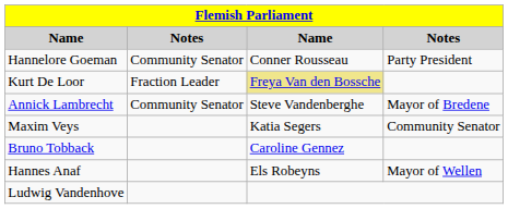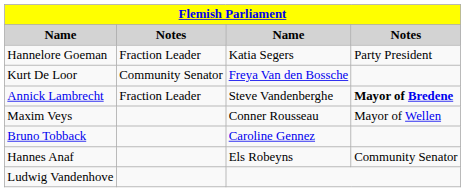Hannelore Goeman | column 2: Community Senator -> Fraction Leader
Hannelore Goeman | column 3: Conner Rousseau -> Katia Segers
Kurt De Loor | column 2: Fraction Leader -> Community Senator
Kurt De Loor | column 3: khaki background -> no background
Annick Lambrecht | column 2: Community Senator -> Fraction Leader
Annick Lambrecht | column 4: normal -> bold
Maxim Veys | column 3: Katia Segers -> Conner Rousseau
Maxim Veys | column 4: Community Senator -> Mayor of Wellen
Hannes Anaf | column 4: Mayor of Wellen -> Community Senator
